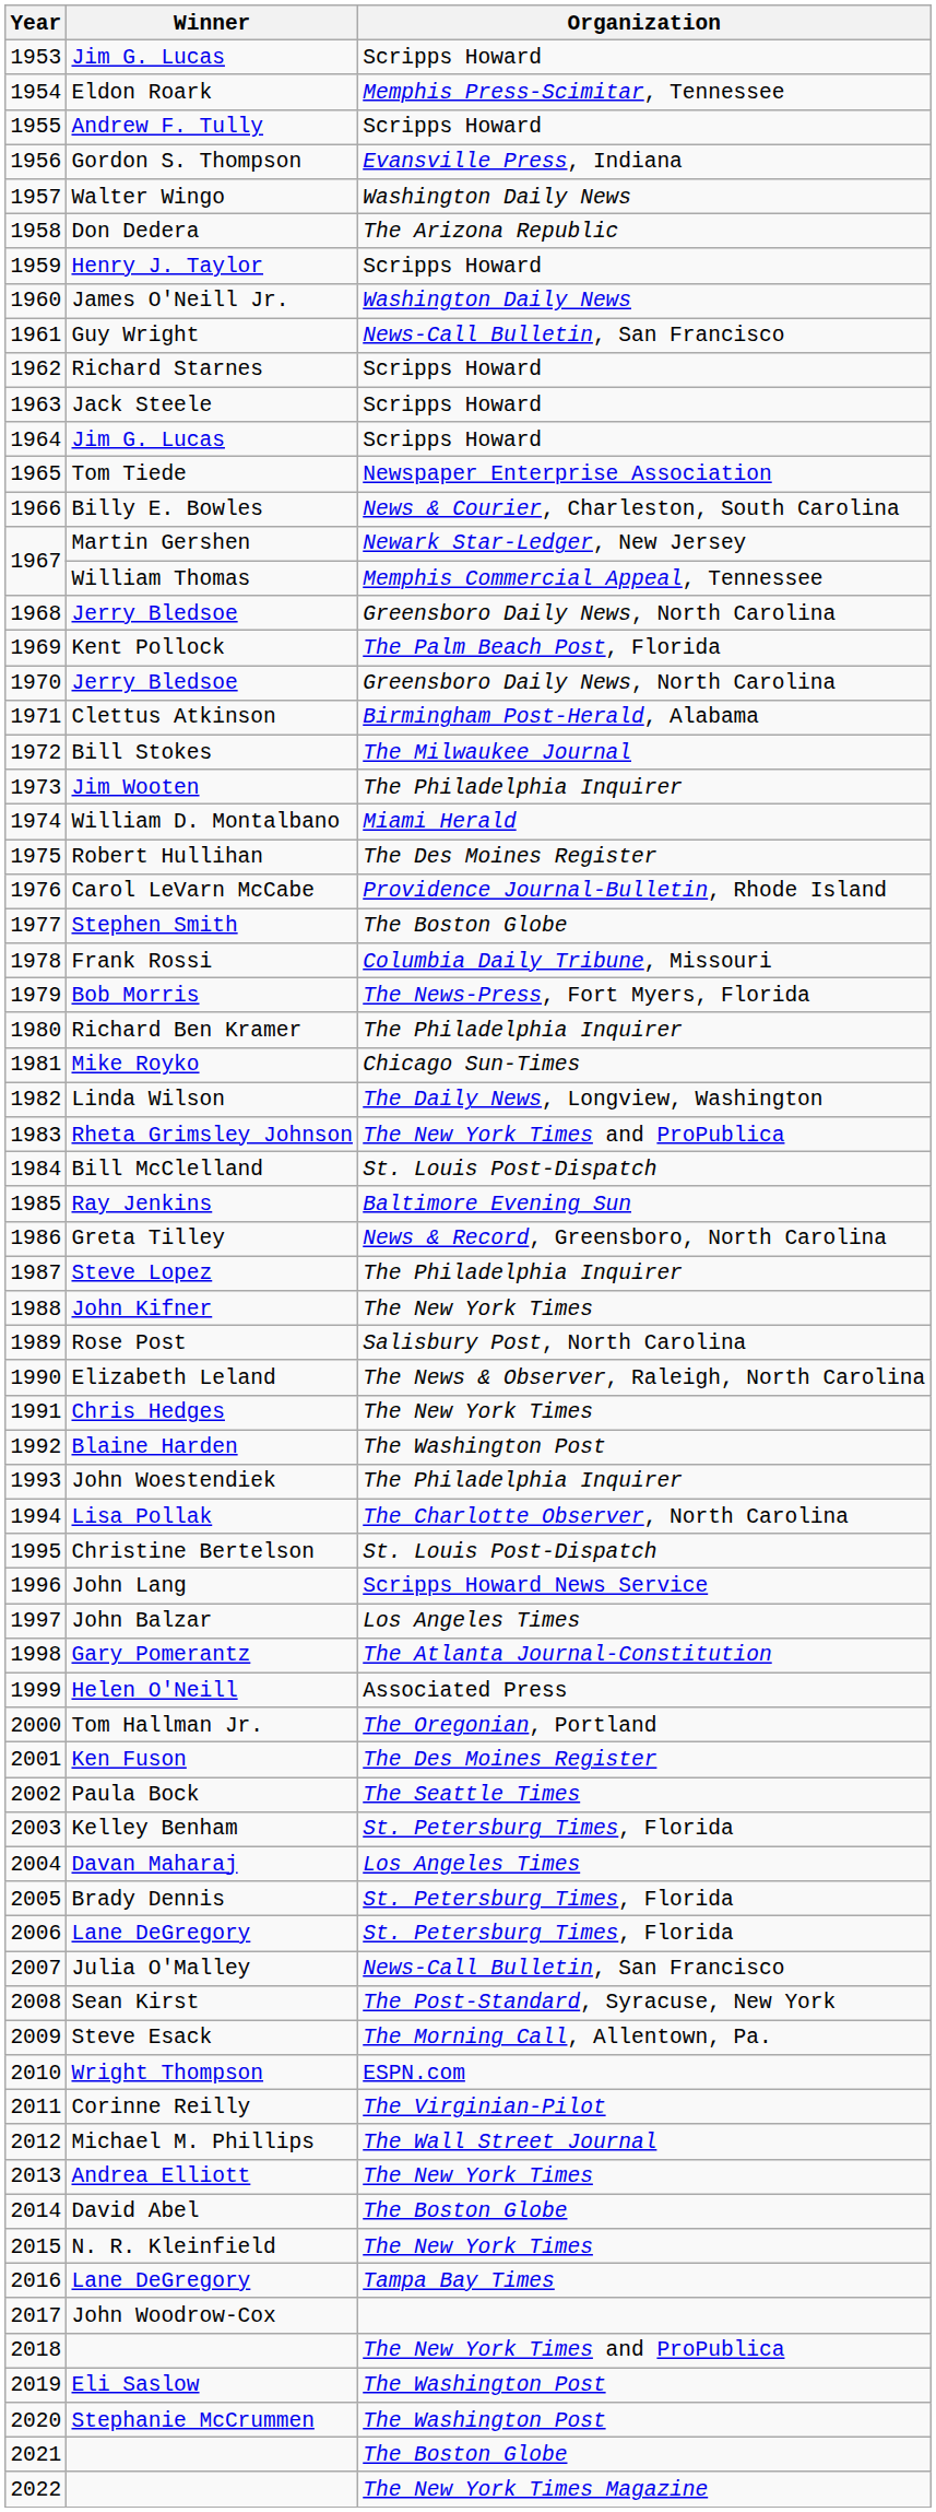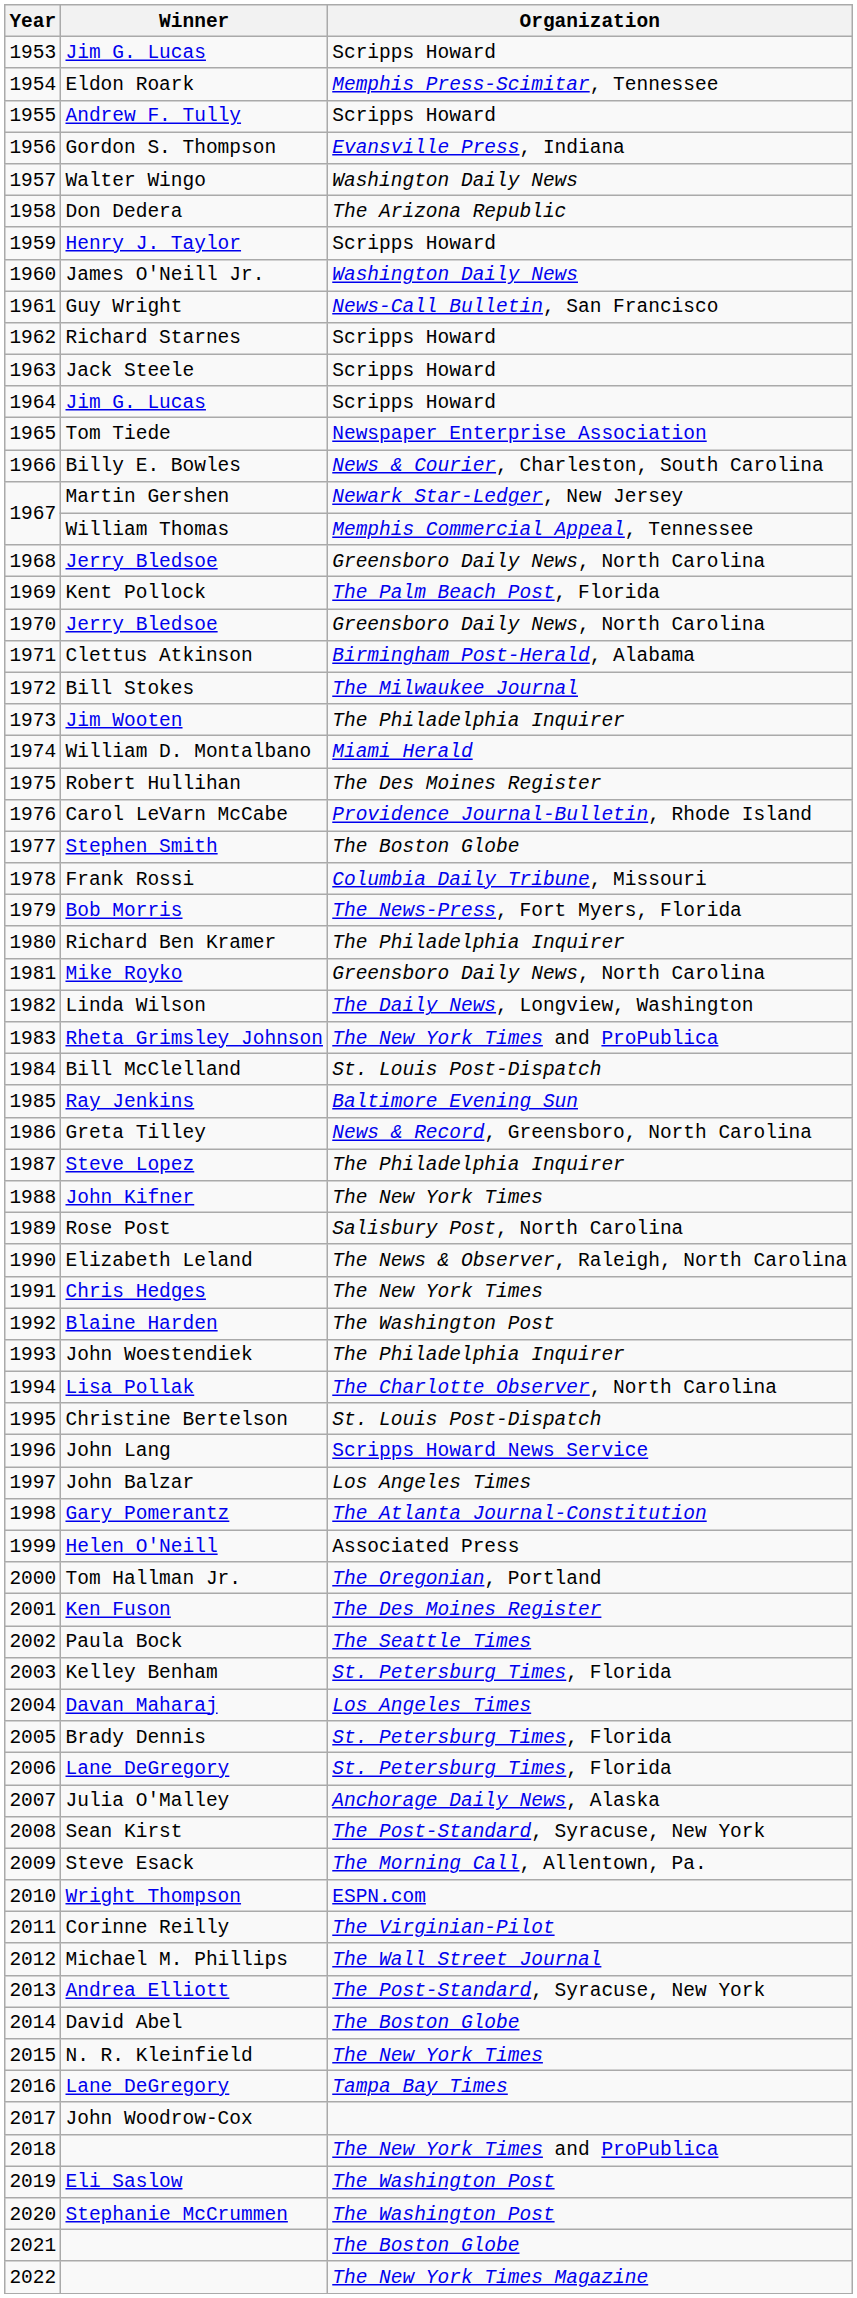Mike Royko | Organization: Chicago Sun-Times -> Greensboro Daily News, North Carolina
Julia O'Malley | Organization: News-Call Bulletin, San Francisco -> Anchorage Daily News, Alaska
Andrea Elliott | Organization: The New York Times -> The Post-Standard, Syracuse, New York
